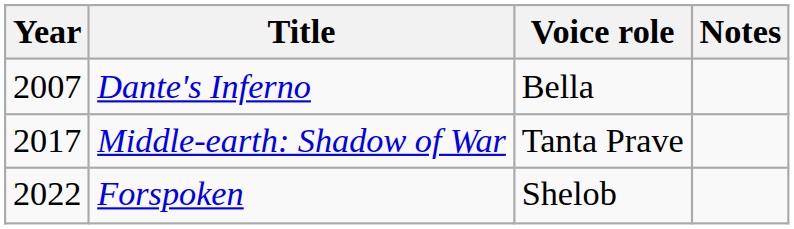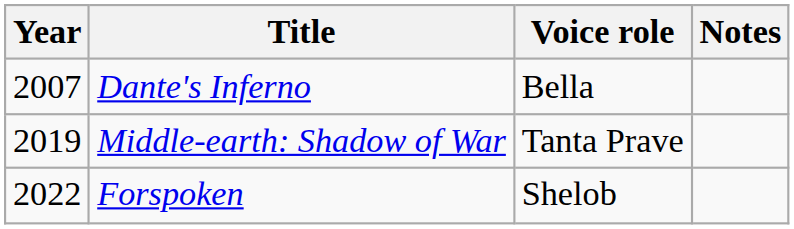Middle-earth: Shadow of War | Year: 2017 -> 2019
